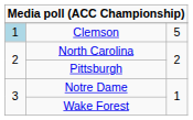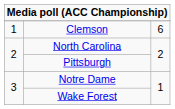Clemson | column 1: lightblue background -> no background
Clemson | column 3: 5 -> 6
